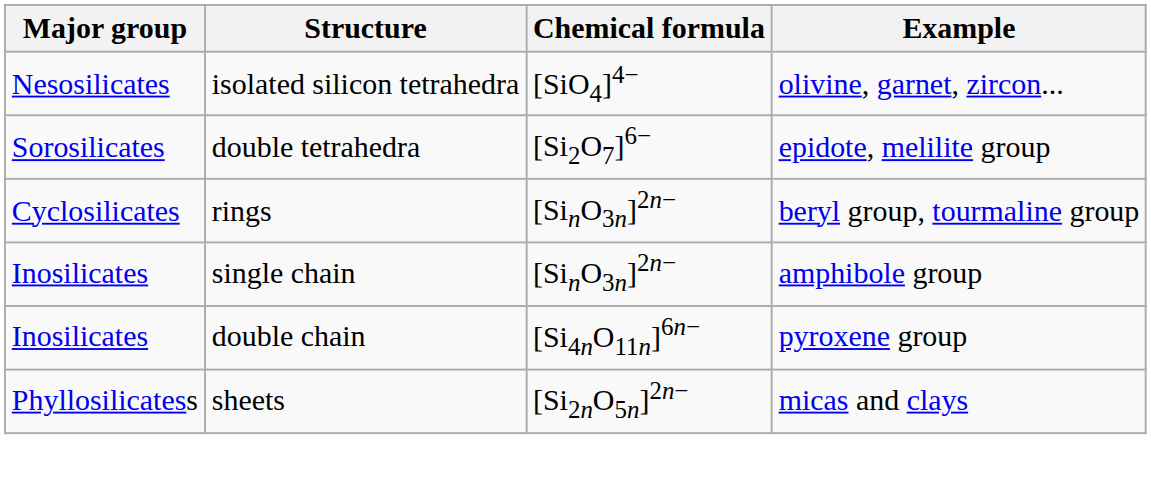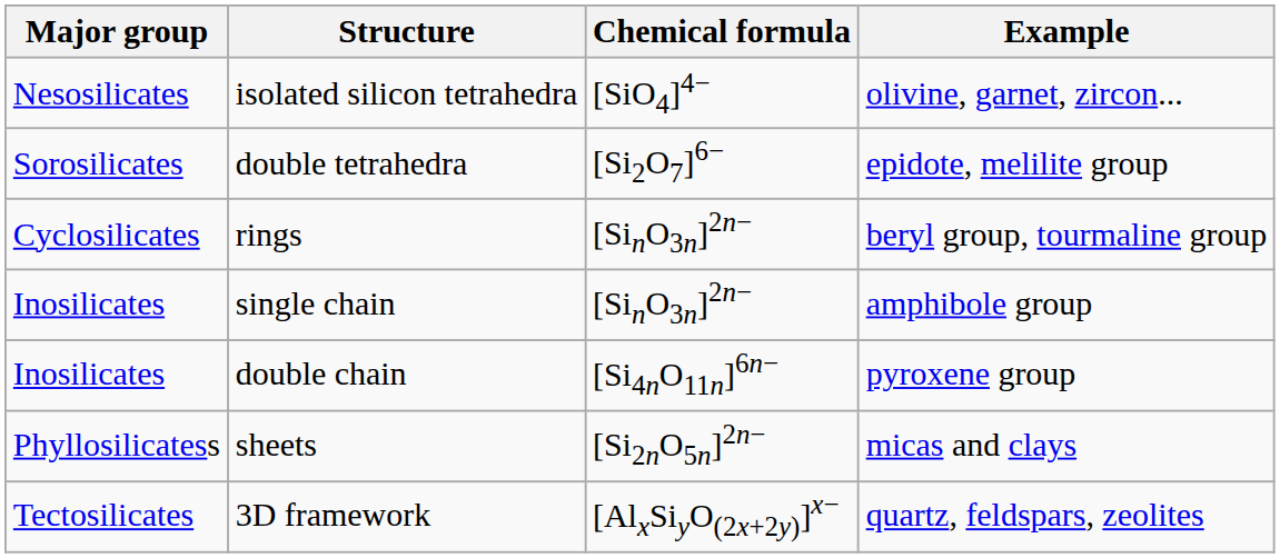+ row: Tectosilicates | 3D framework | [AlxSiyO(2x+2y)]x− | quartz, feldspars, zeolites
